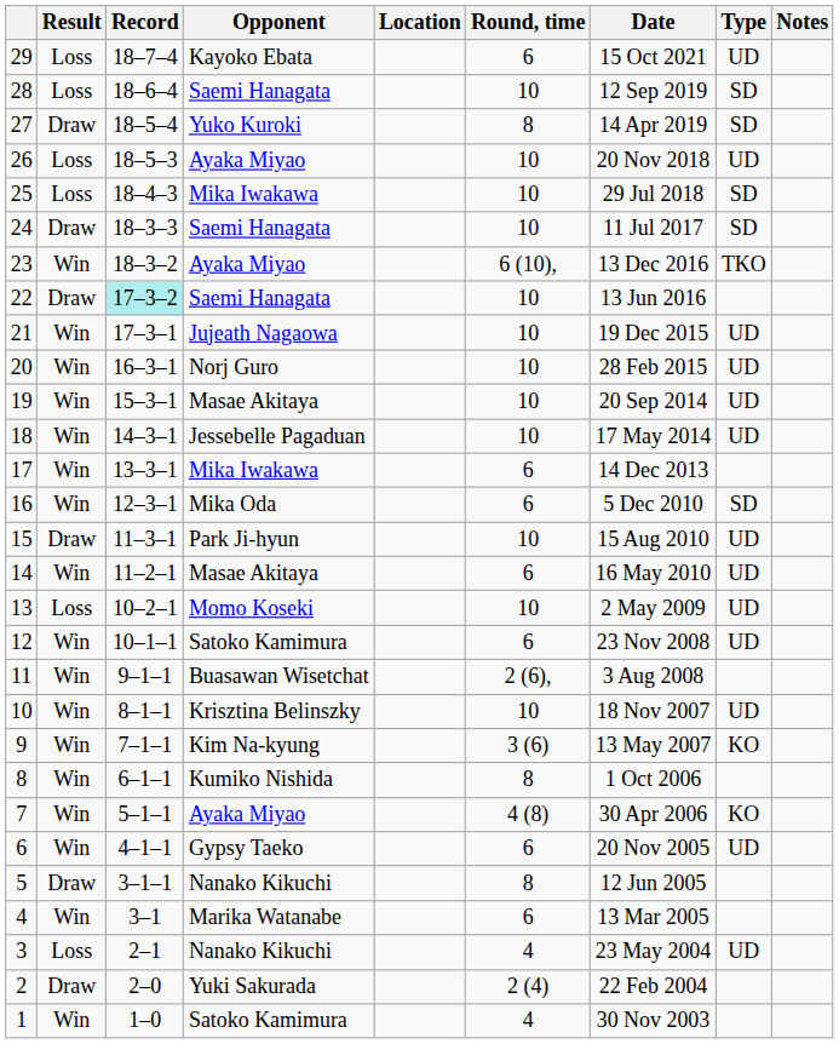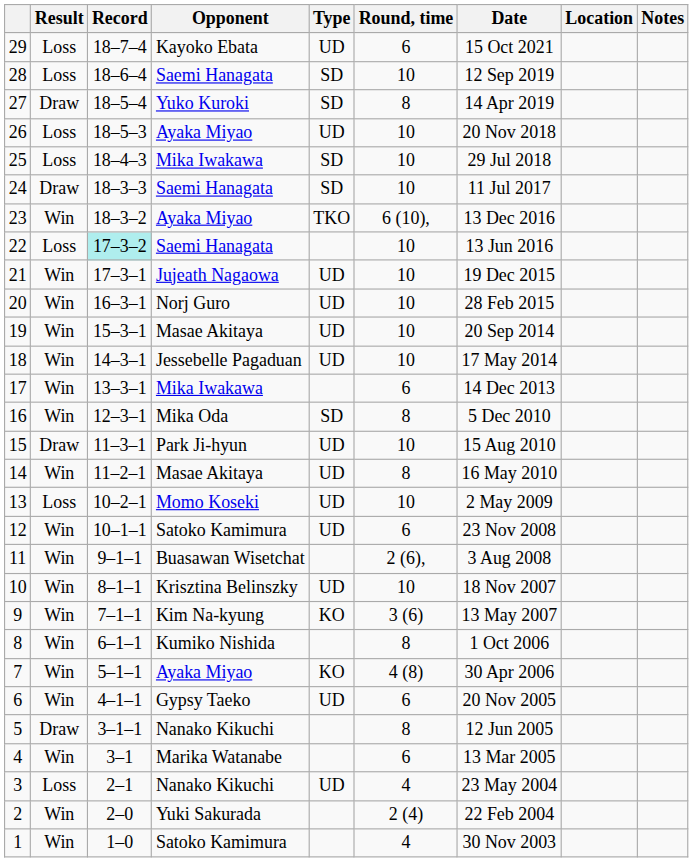columns swapped: Type <-> Location
22 | Result: Draw -> Loss
16 | Round, time: 6 -> 8
14 | Round, time: 6 -> 8
2 | Result: Draw -> Win
